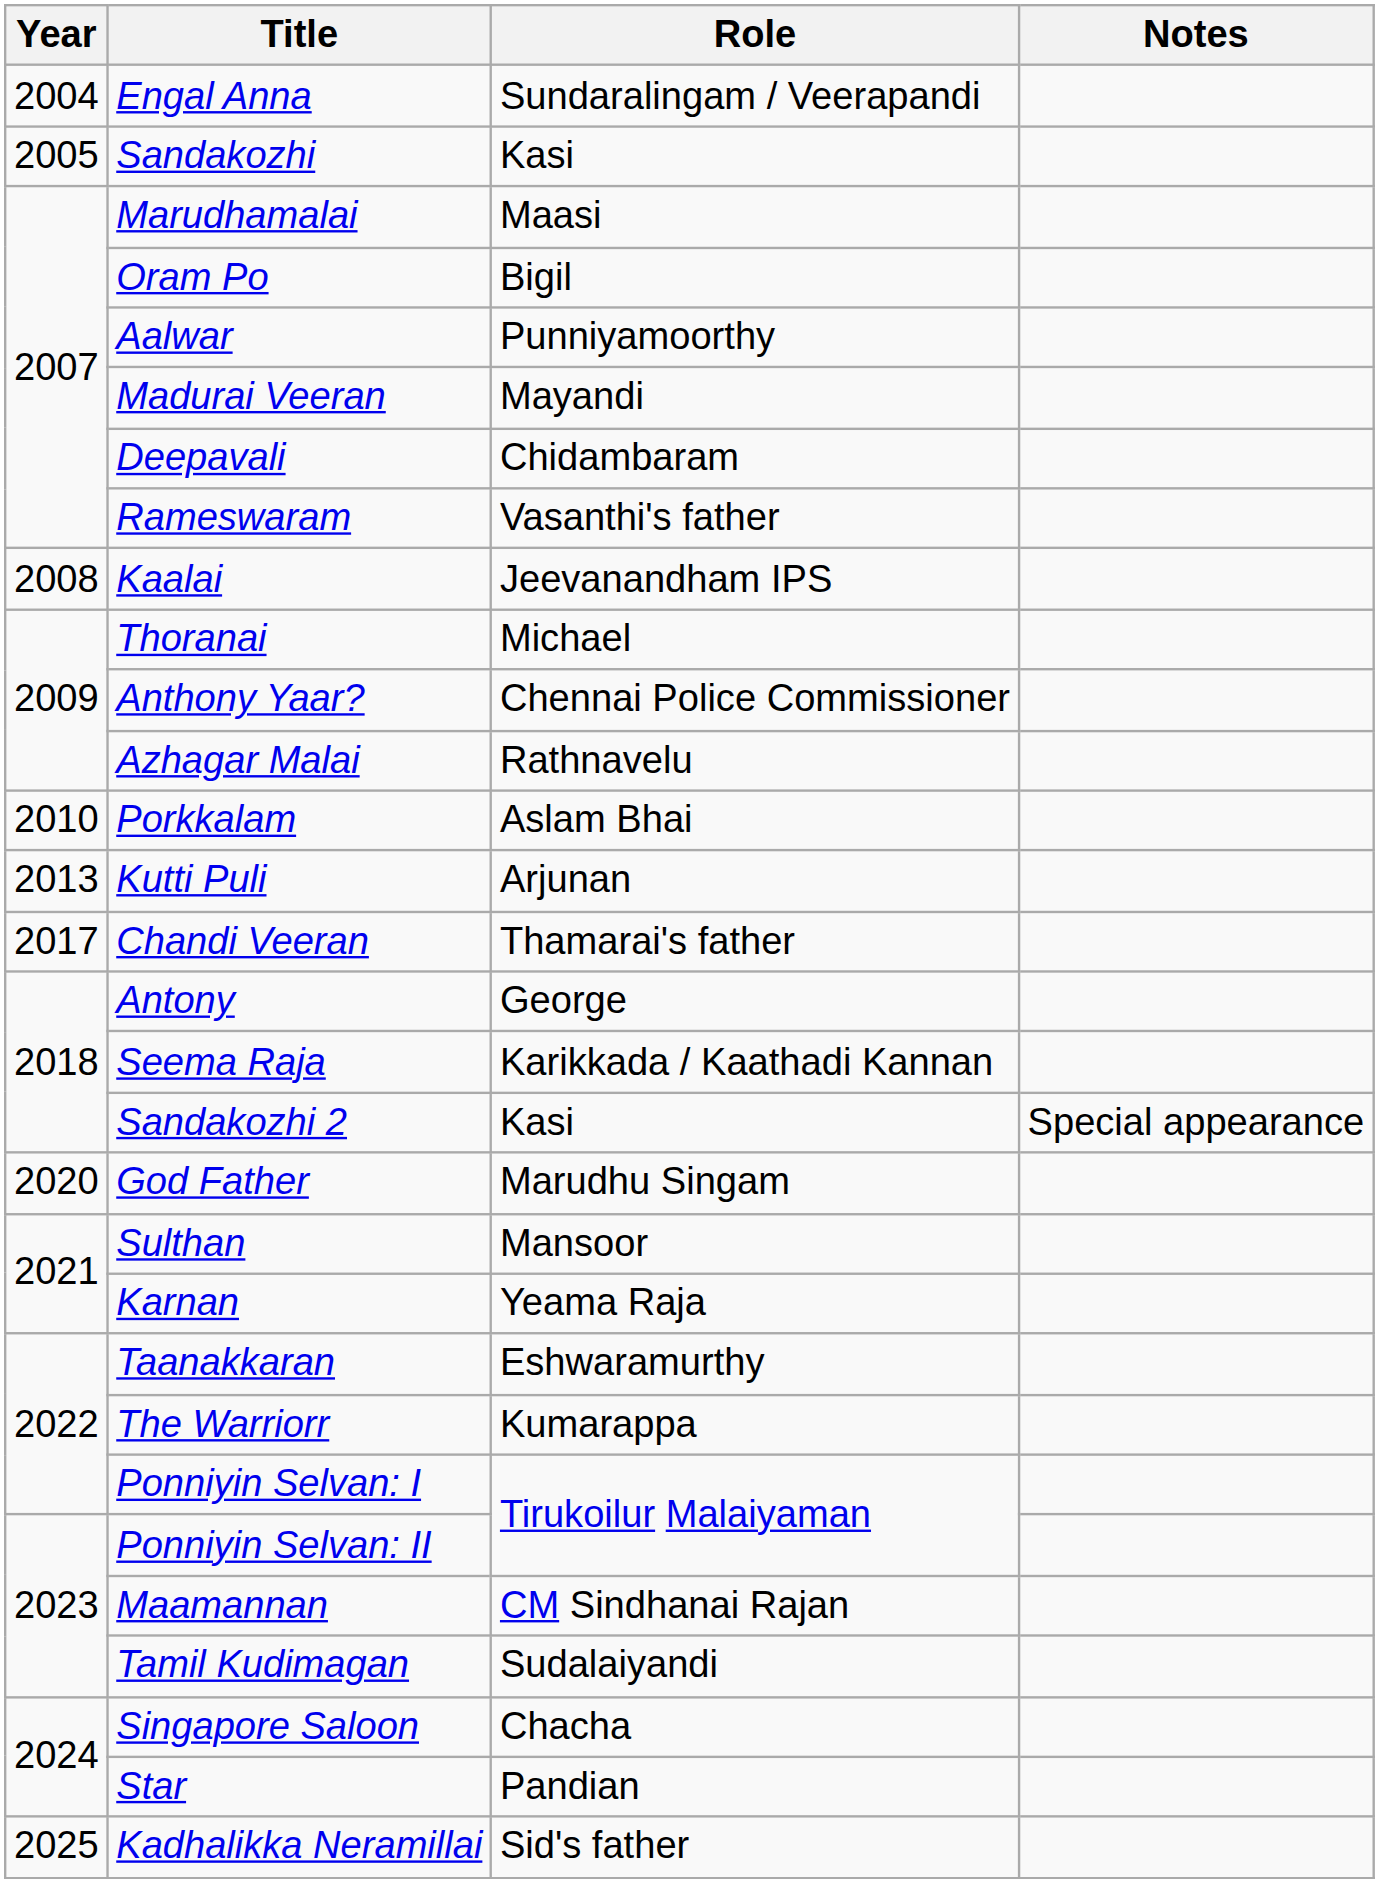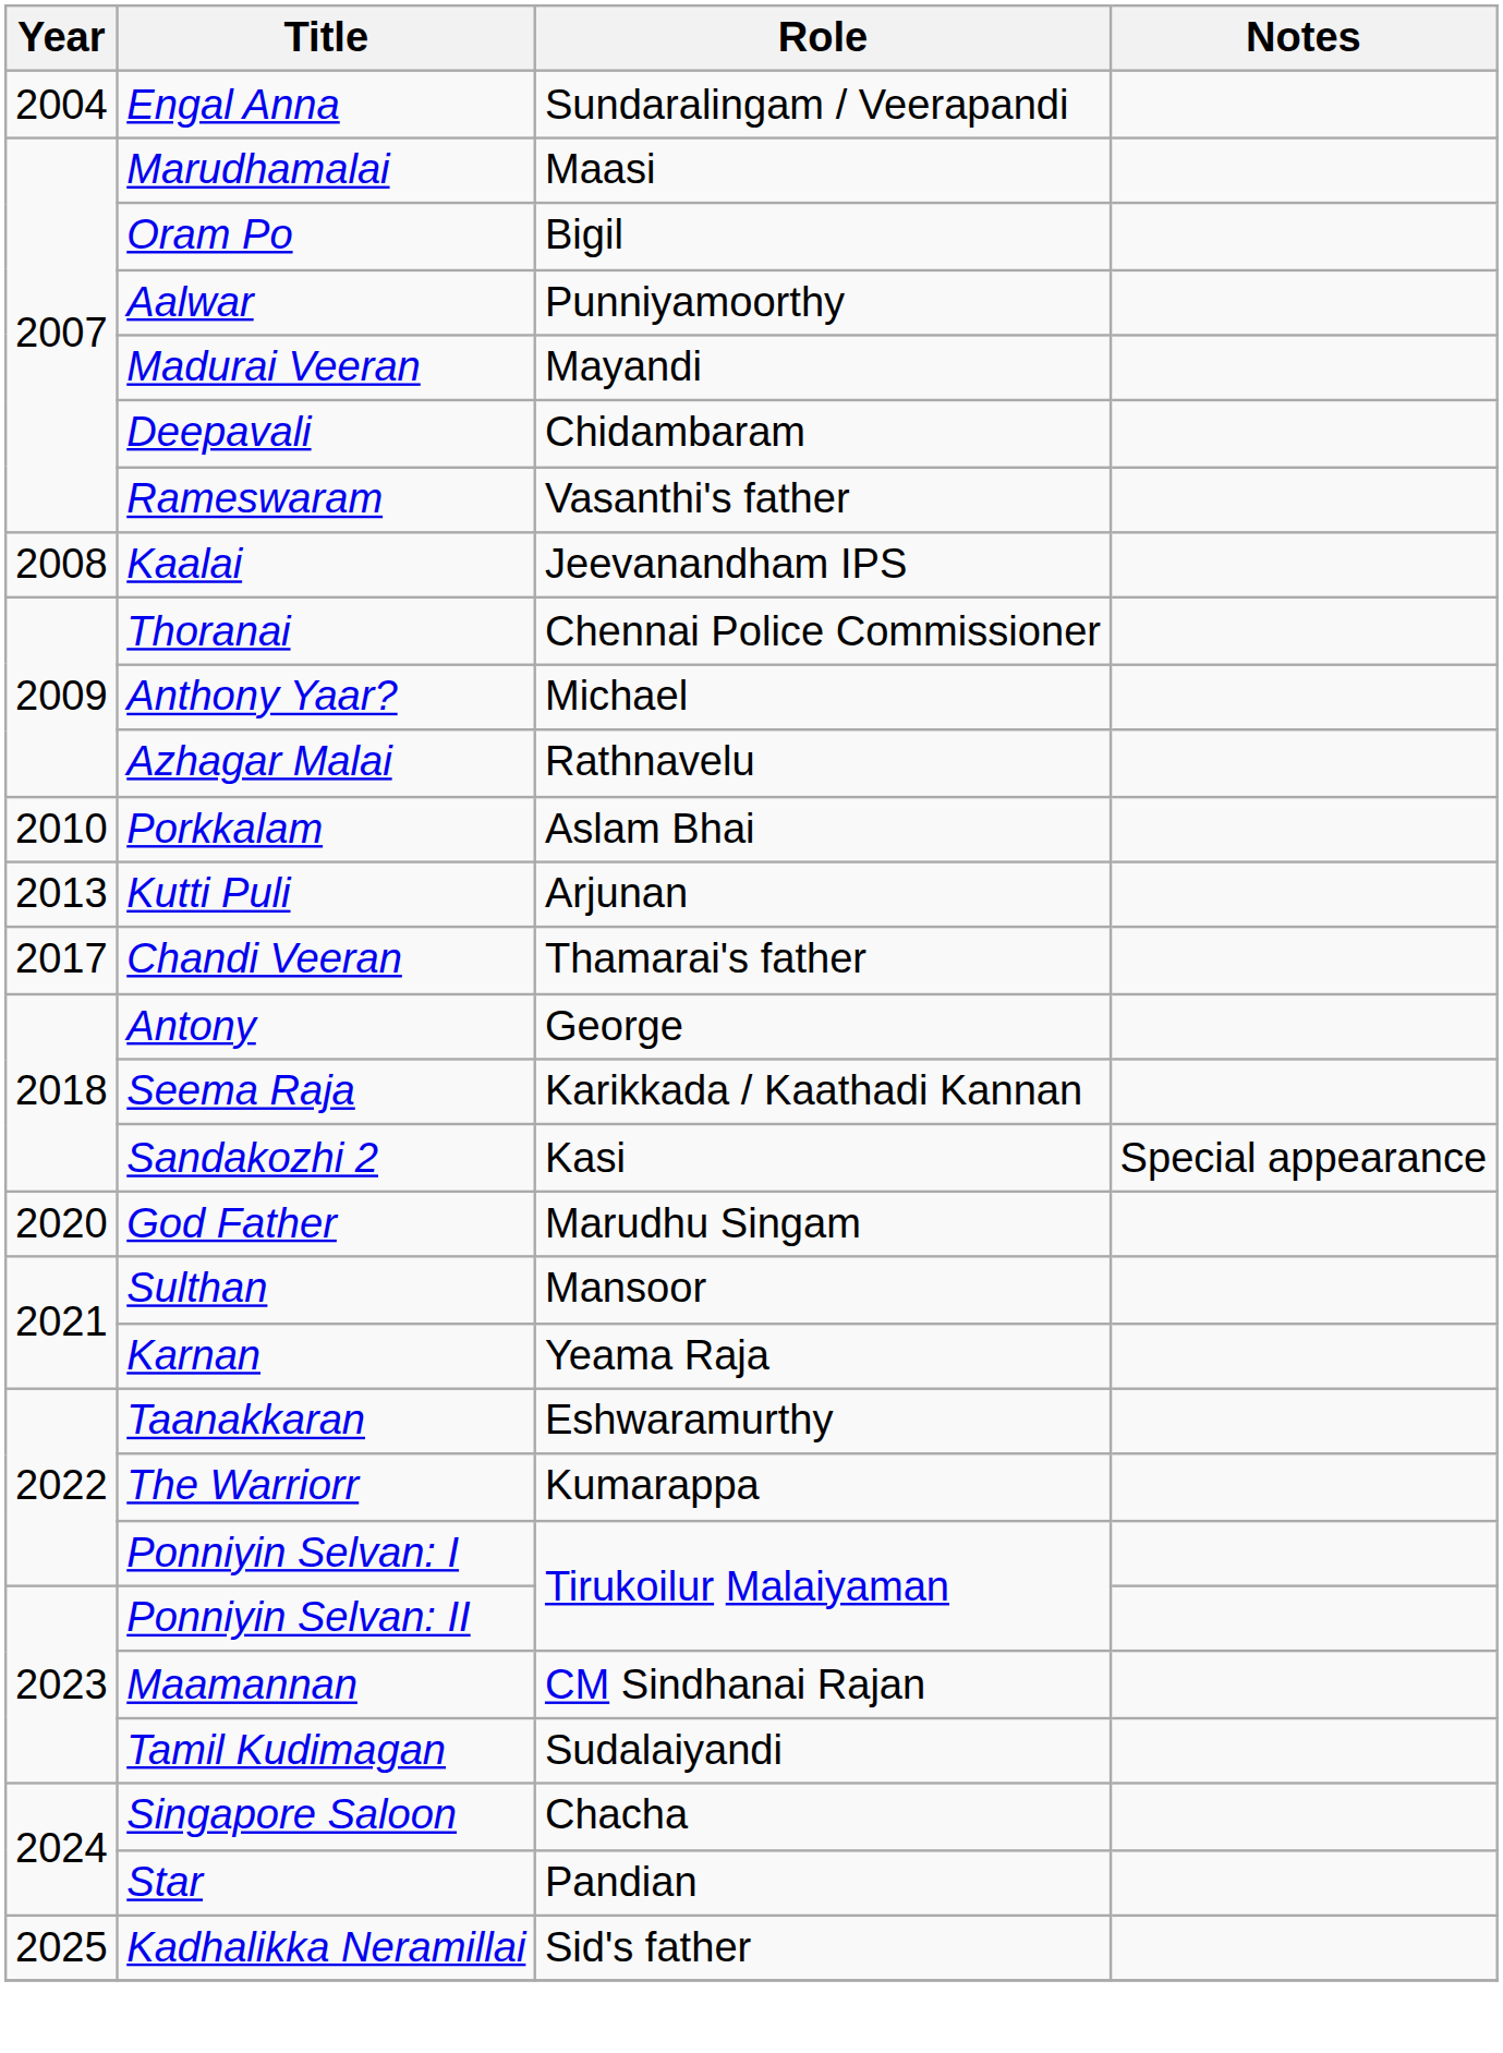- row: 2005 | Sandakozhi | Kasi
Thoranai | Role: Michael -> Chennai Police Commissioner
Anthony Yaar? | Role: Chennai Police Commissioner -> Michael
